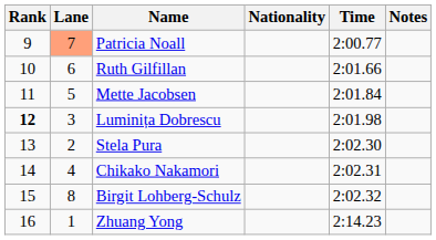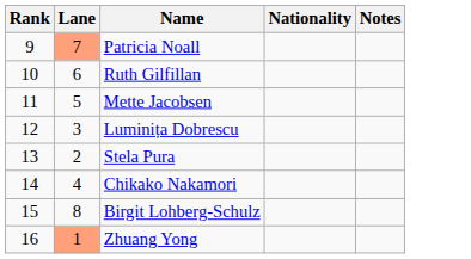- column: Time | 2:00.77 | 2:01.66 | 2:01.84 | 2:01.98 | 2:02.30 | 2:02.31 | 2:02.32 | 2:14.23
Luminița Dobrescu | Rank: bold -> normal
Zhuang Yong | Lane: no background -> lightsalmon background
